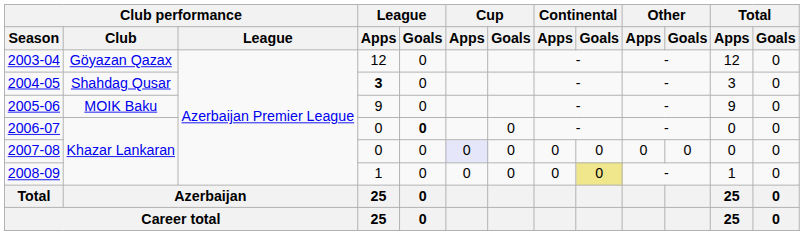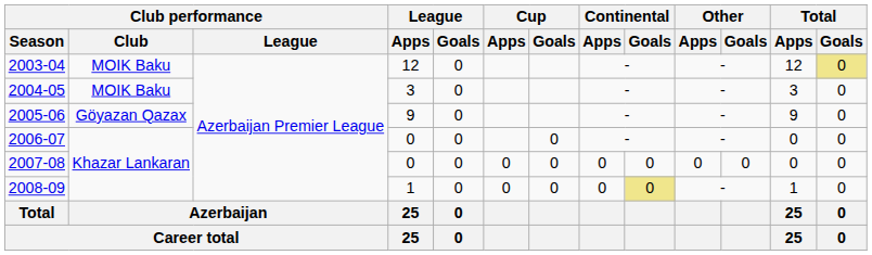2003-04 | Club performance / Club: Göyazan Qazax -> MOIK Baku
2003-04 | Total / Goals: no background -> khaki background
2004-05 | Club performance / Club: Shahdag Qusar -> MOIK Baku
2004-05 | League / Apps: bold -> normal
2005-06 | Club performance / Club: MOIK Baku -> Göyazan Qazax
2006-07 | League / Goals: bold -> normal
2007-08 | Cup / Apps: lavender background -> no background
